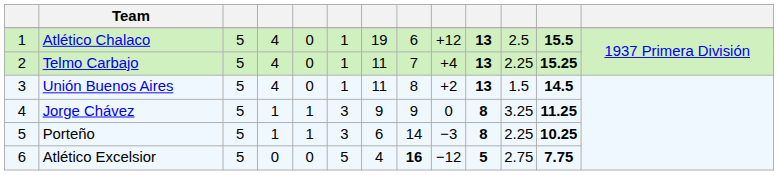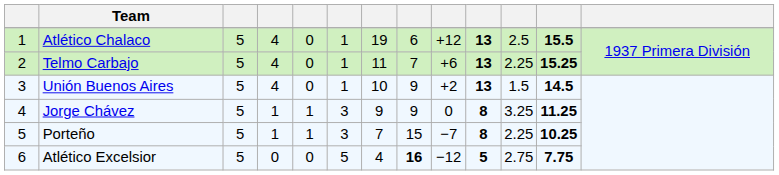Telmo Carbajo | column 9: +4 -> +6
Unión Buenos Aires | column 7: 11 -> 10
Unión Buenos Aires | column 8: 8 -> 9
Porteño | column 7: 6 -> 7
Porteño | column 8: 14 -> 15
Porteño | column 9: −3 -> −7
